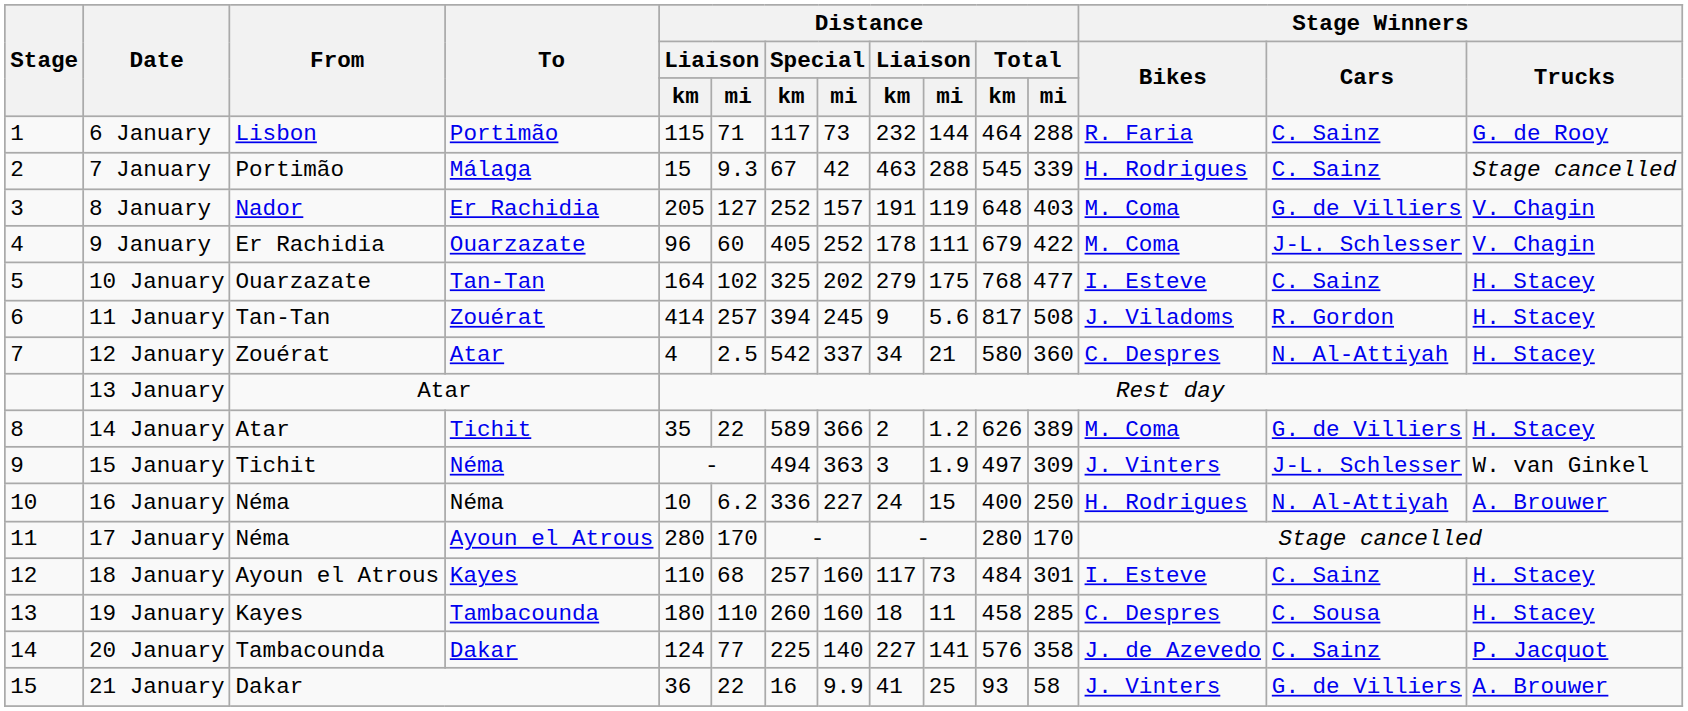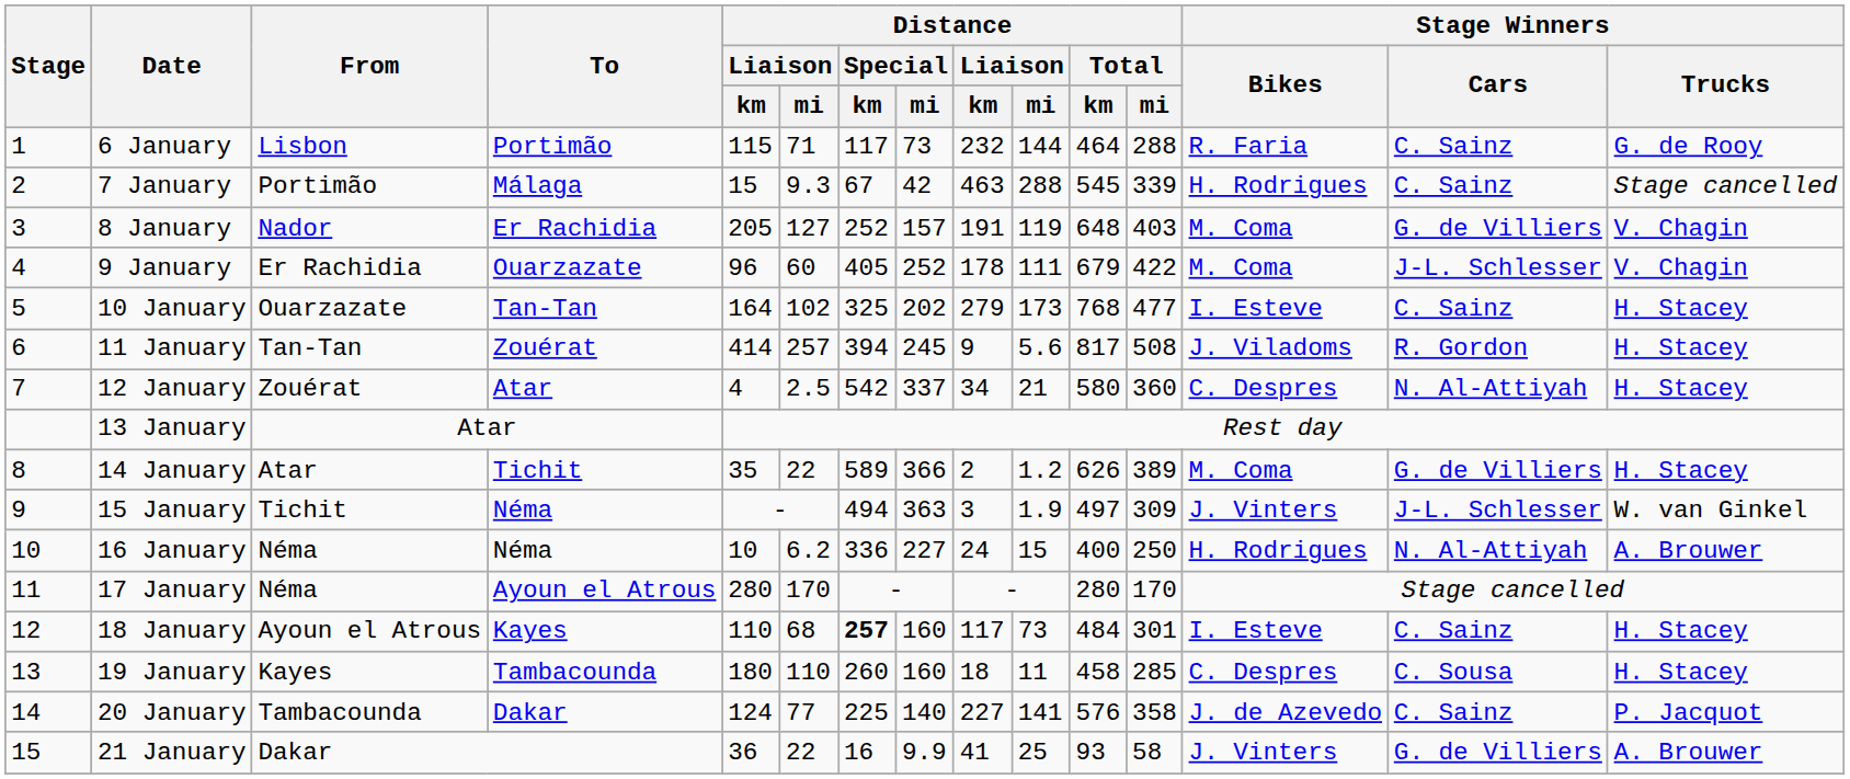10 January | column 10: 175 -> 173
18 January | Distance / Special / km: normal -> bold
